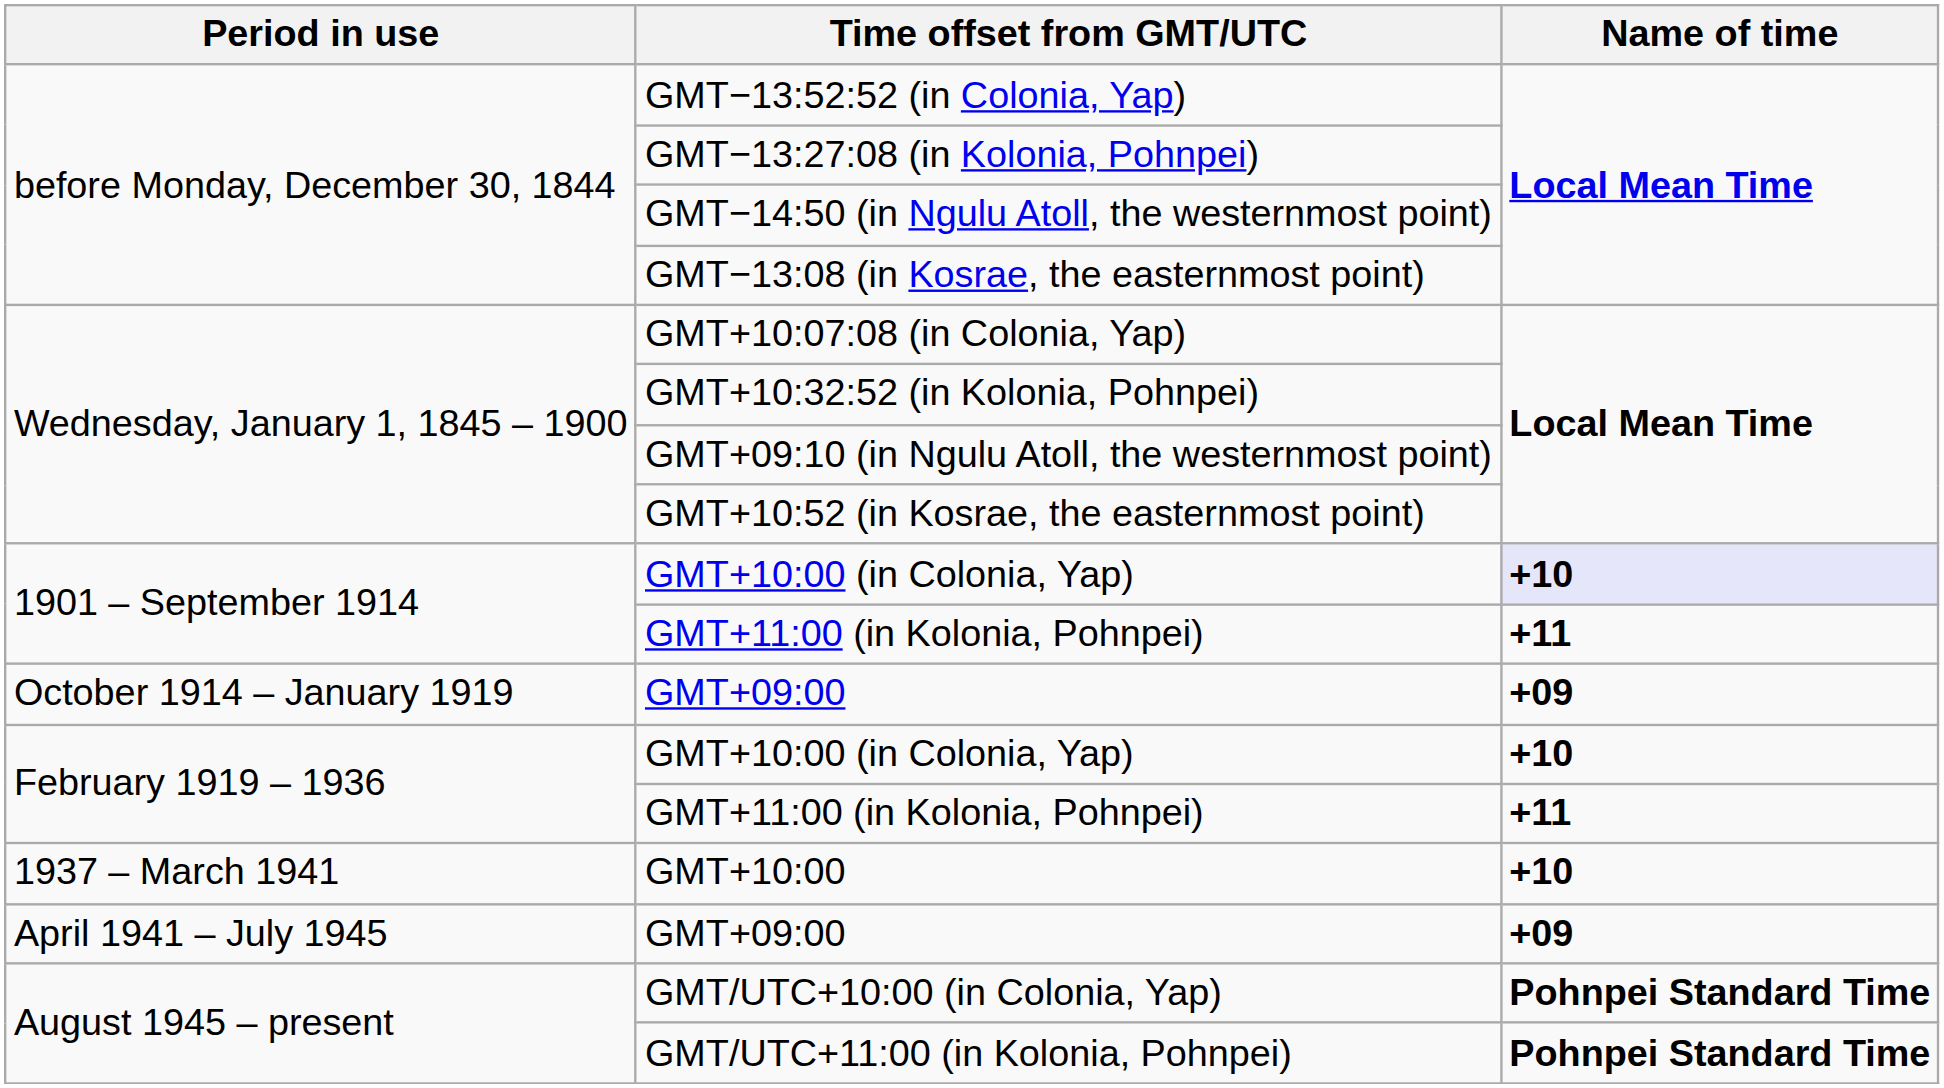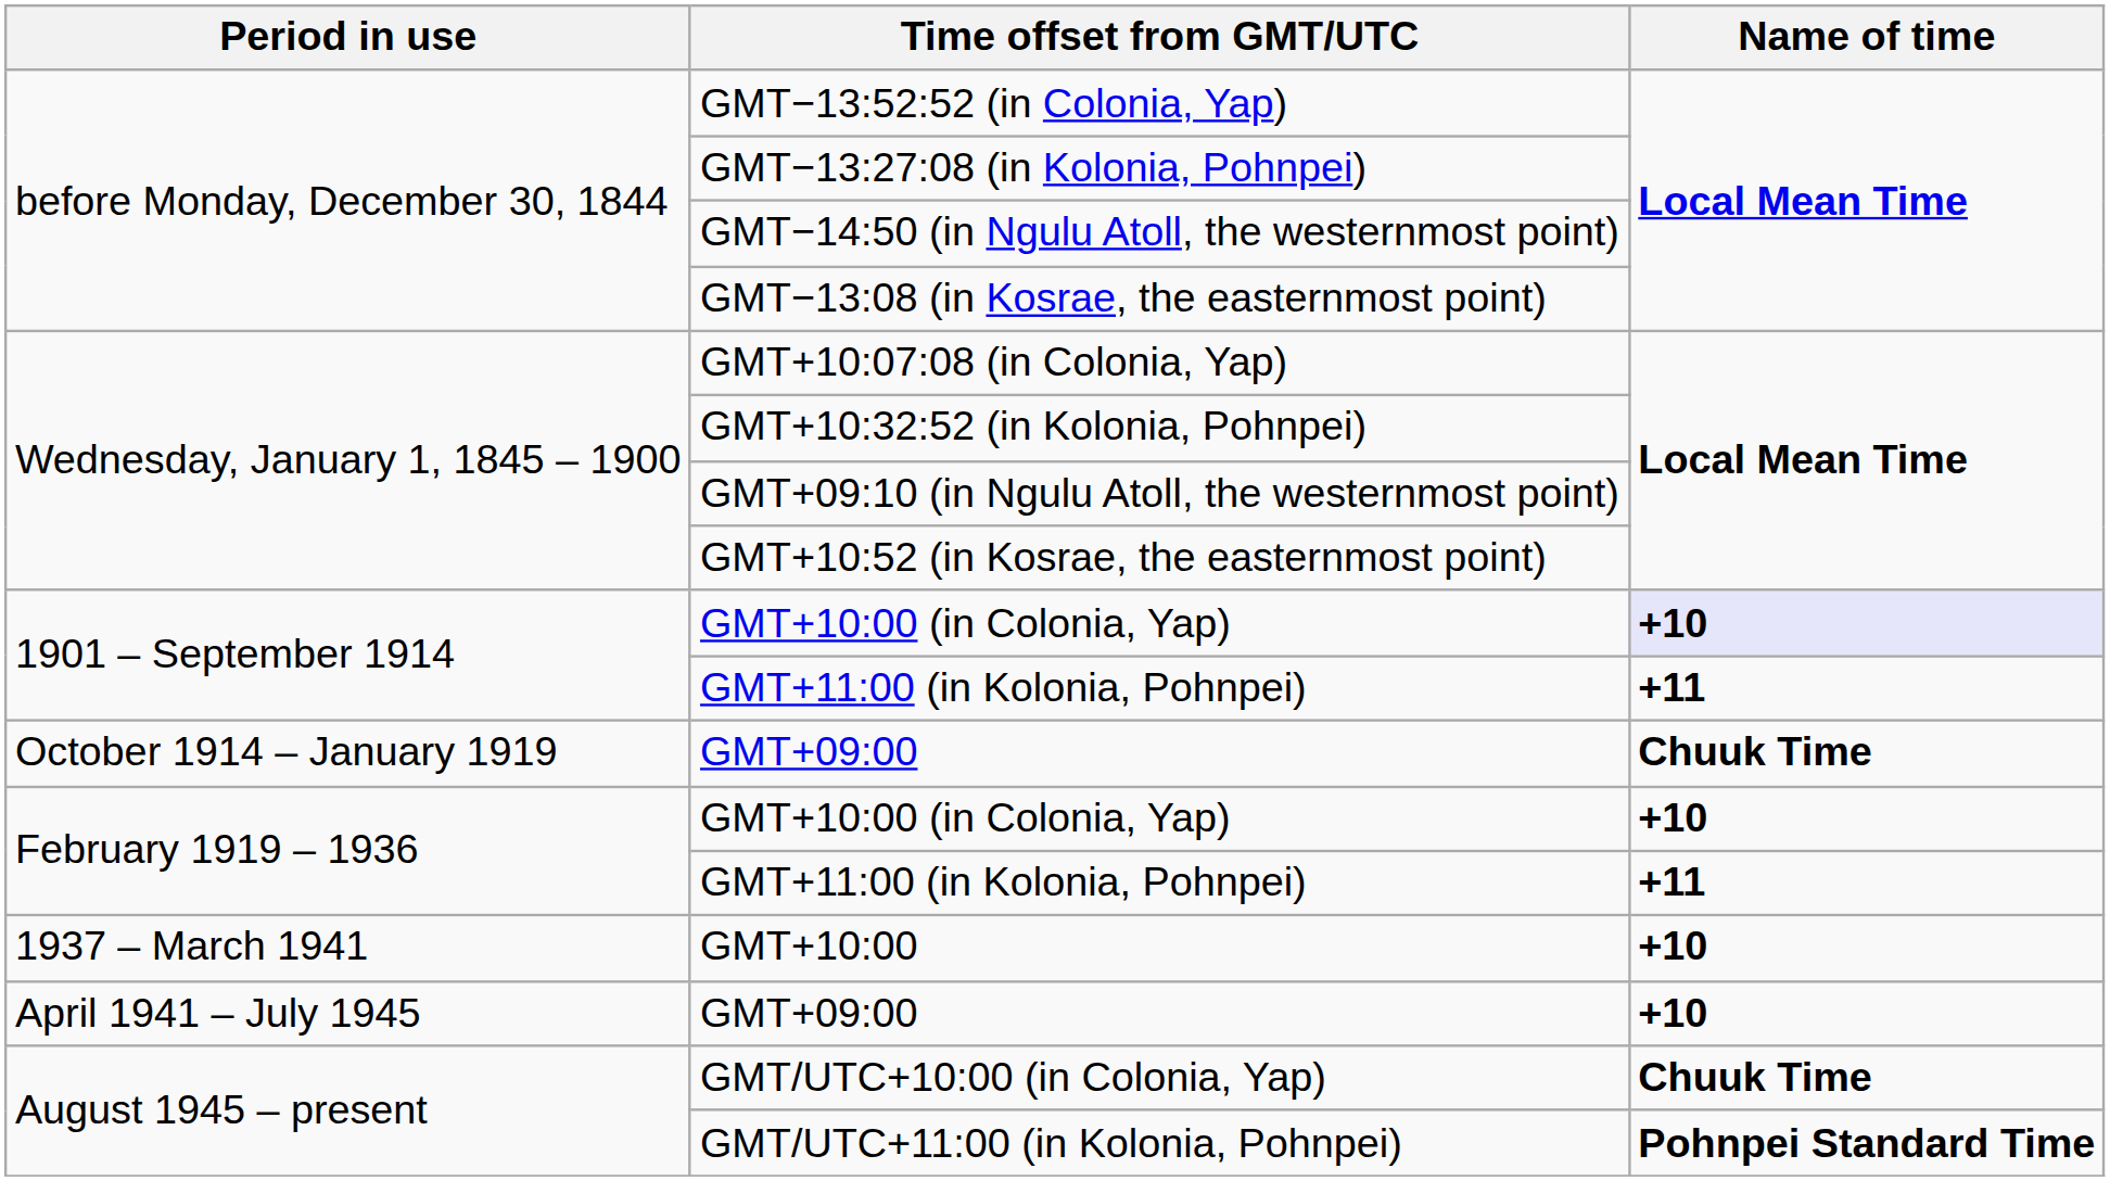October 1914 – January 1919 / GMT+09:00 | Name of time: +09 -> Chuuk Time
April 1941 – July 1945 / GMT+09:00 | Name of time: +09 -> +10
GMT/UTC+10:00 (in Colonia, Yap) | Name of time: Pohnpei Standard Time -> Chuuk Time
